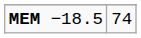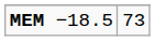MEM −18.5 | column 2: 74 -> 73
